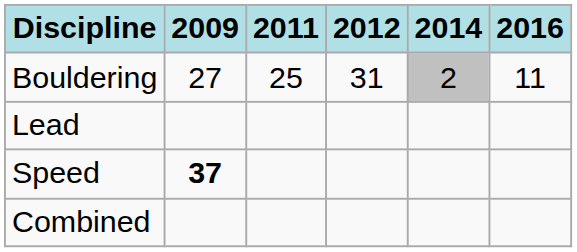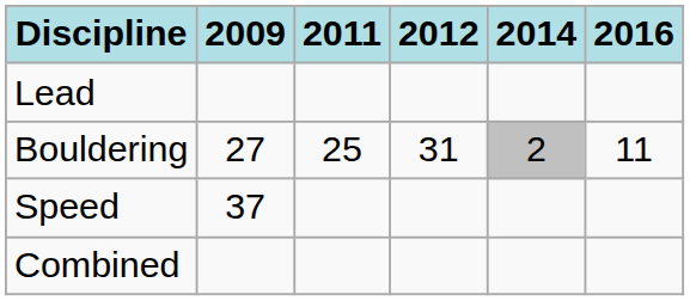rows swapped: Lead <-> Bouldering
Speed | 2009: bold -> normal
